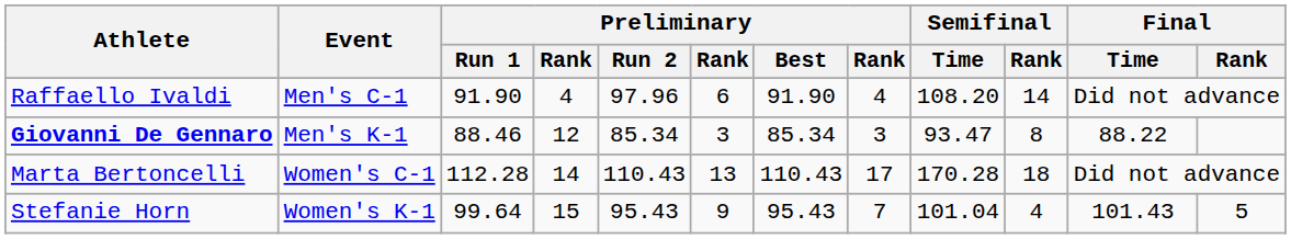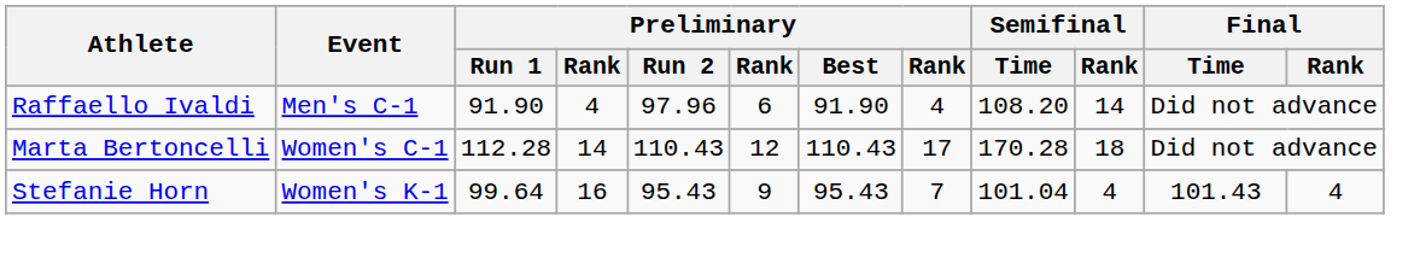- row: Giovanni De Gennaro | Men's K-1 | 88.46 | 12 | 85.34 | 3 | 85.34 | 3 | 93.47 | 8 | 88.22
Marta Bertoncelli | column 6: 13 -> 12
Stefanie Horn | column 4: 15 -> 16
Stefanie Horn | Final / Rank: 5 -> 4
